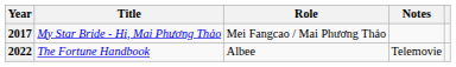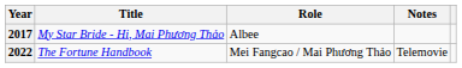2017 | Role: Mei Fangcao / Mai Phương Thảo -> Albee
2022 | Role: Albee -> Mei Fangcao / Mai Phương Thảo
